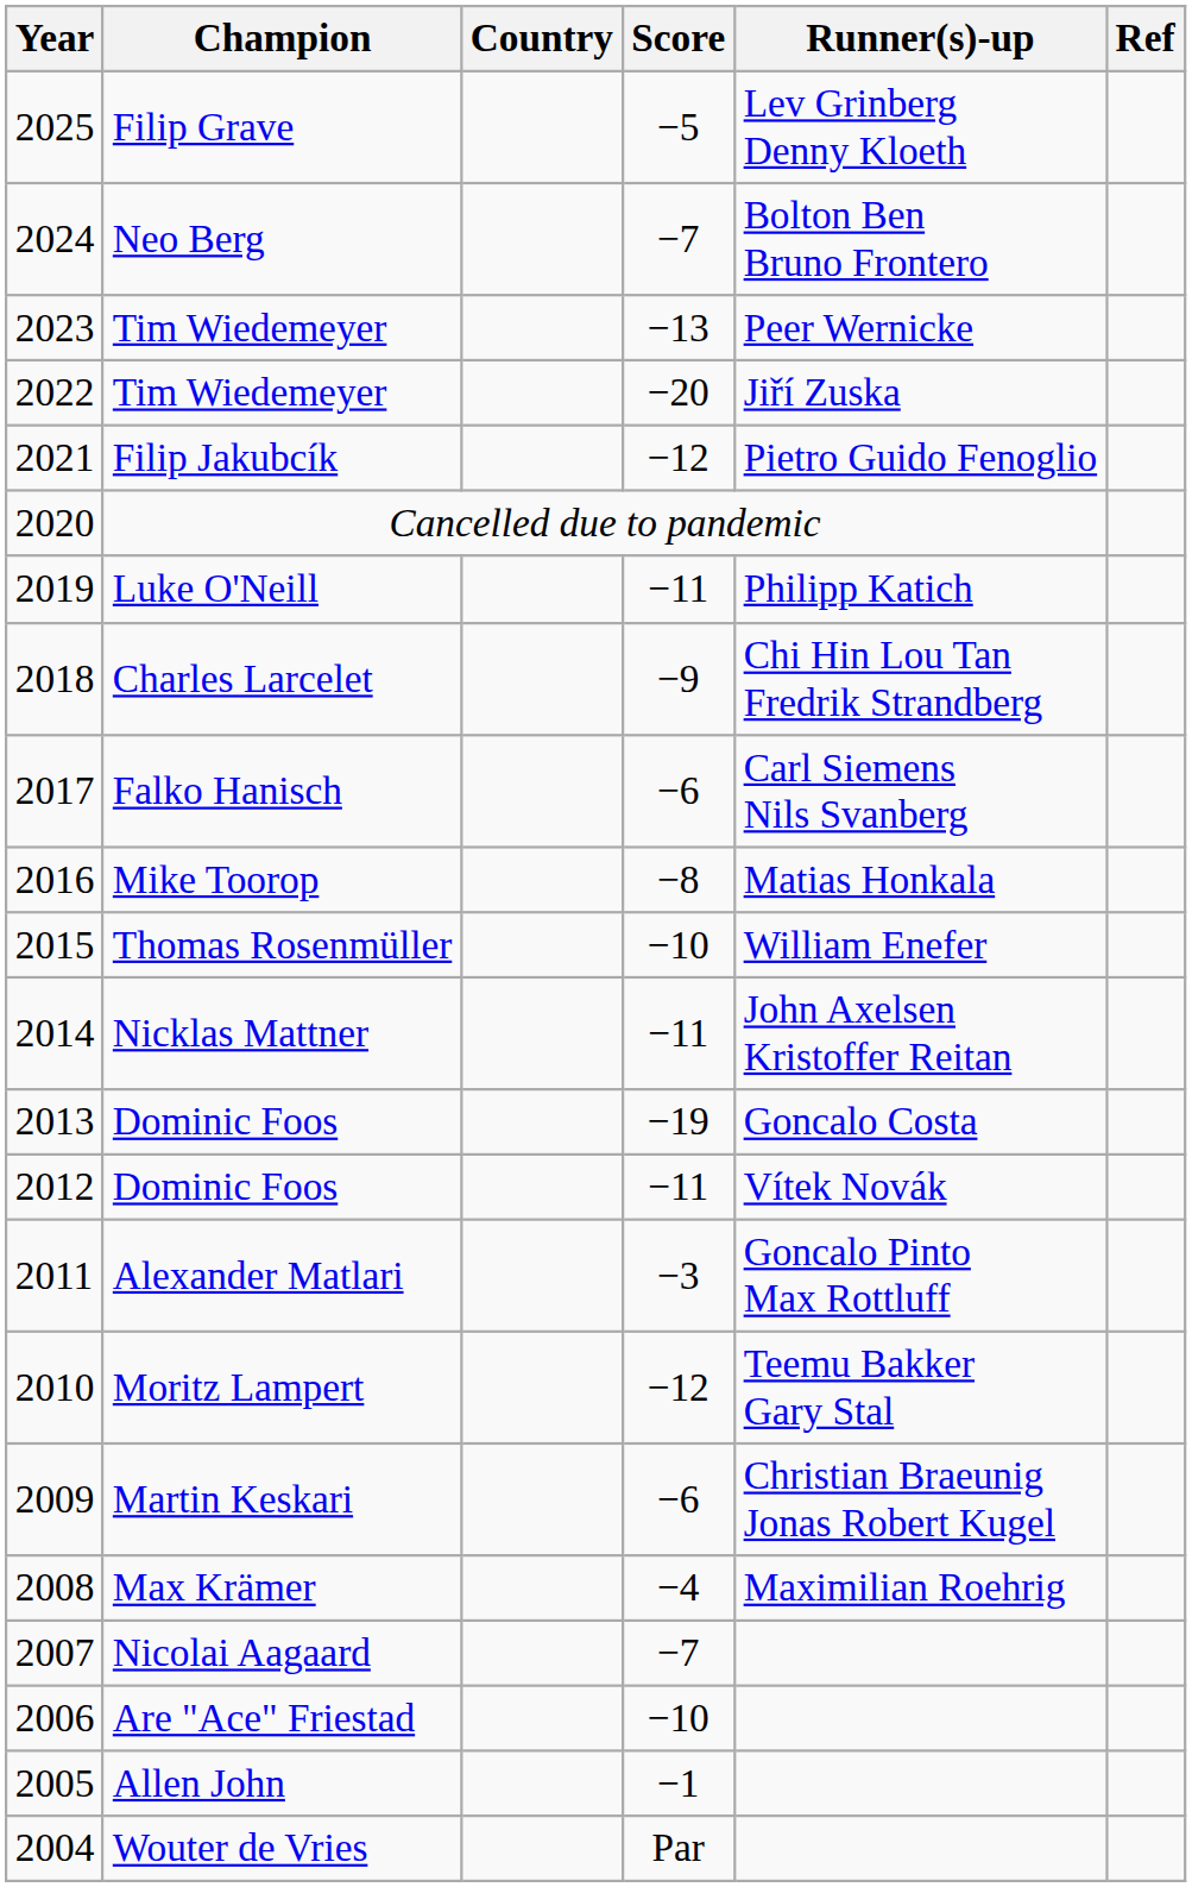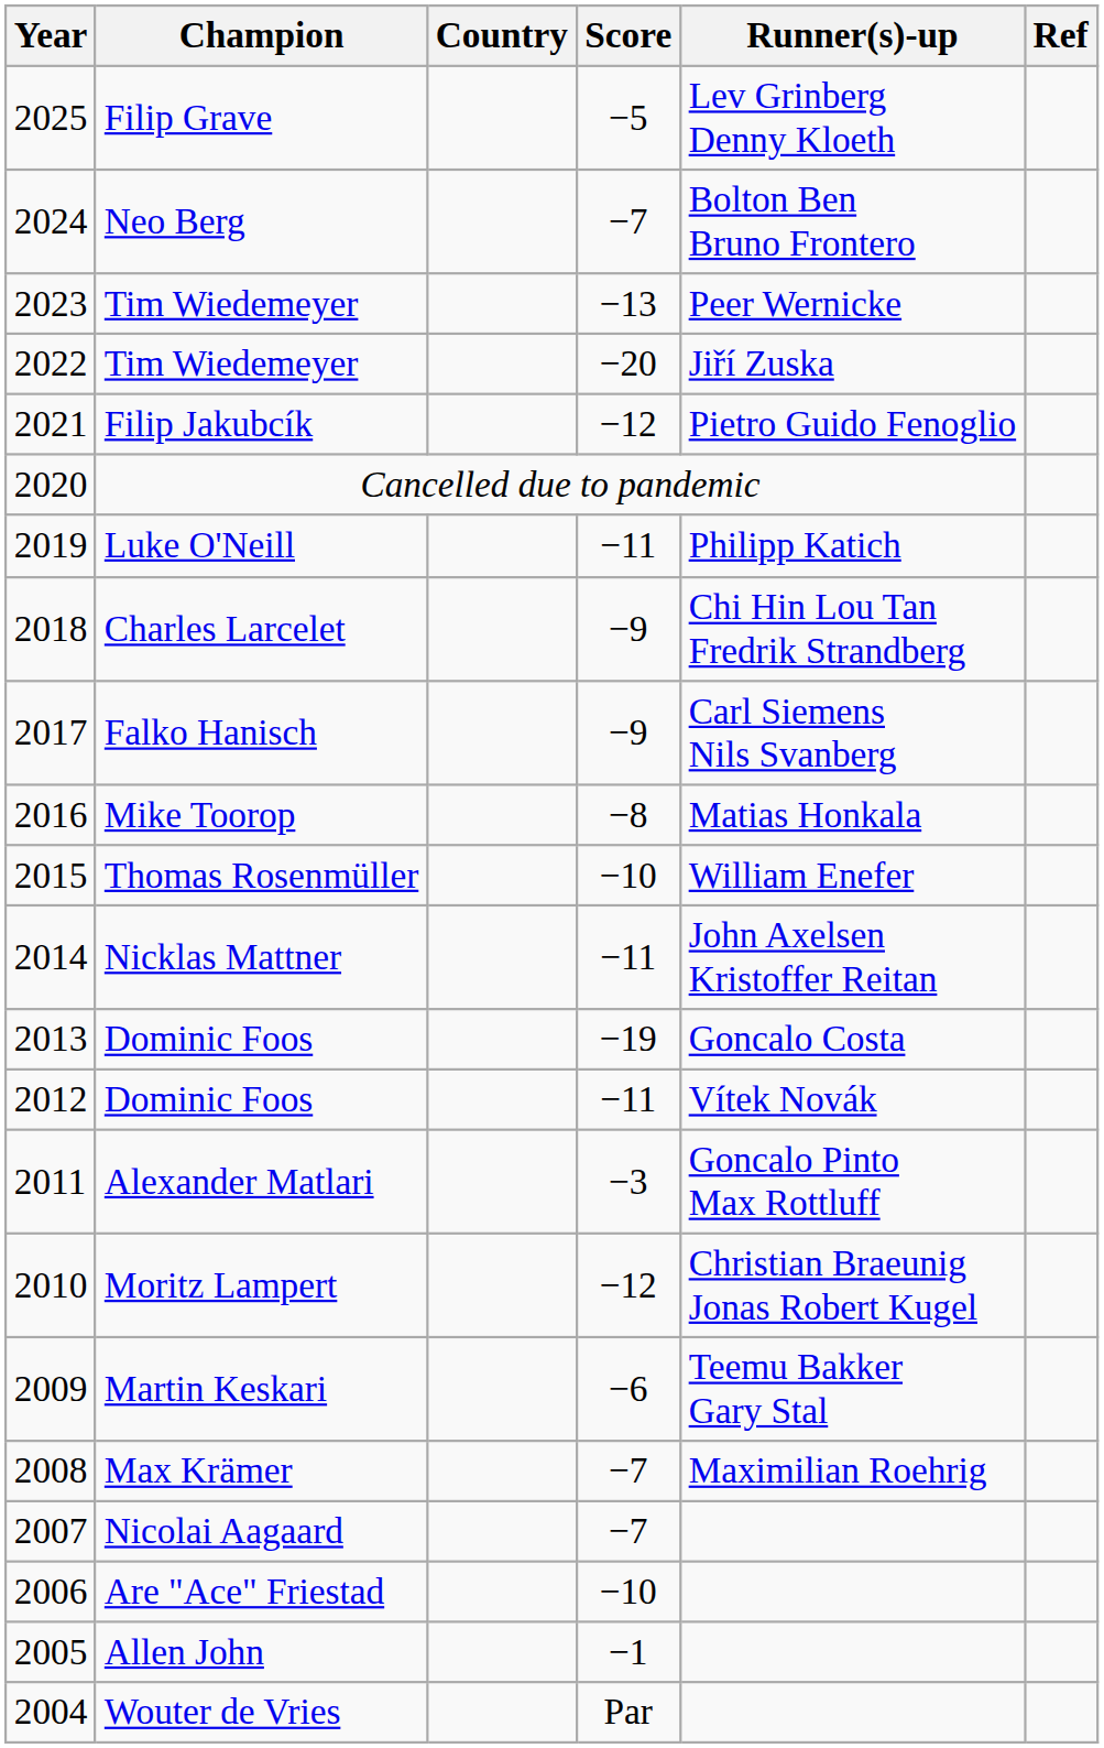Falko Hanisch | Score: −6 -> −9
Moritz Lampert | Runner(s)-up: Teemu Bakker Gary Stal -> Christian Braeunig Jonas Robert Kugel
Martin Keskari | Runner(s)-up: Christian Braeunig Jonas Robert Kugel -> Teemu Bakker Gary Stal
Max Krämer | Score: −4 -> −7
